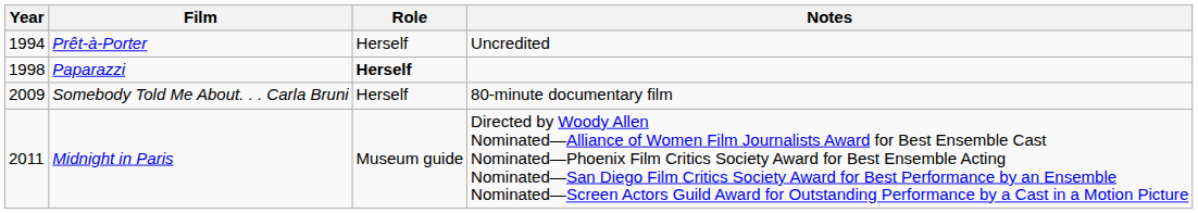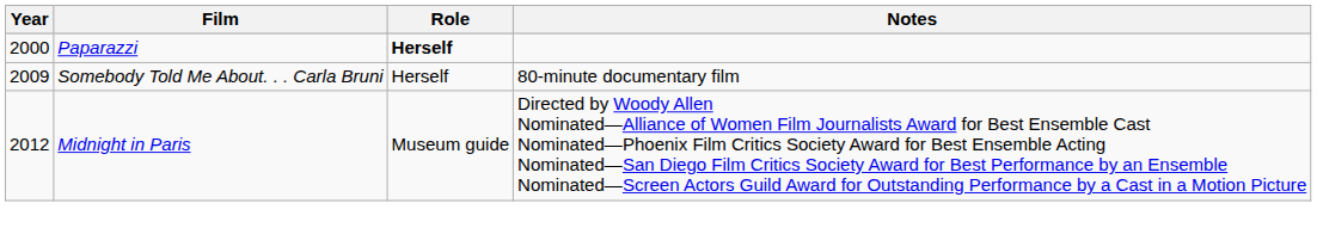- row: 1994 | Prêt-à-Porter | Herself | Uncredited
Paparazzi | Year: 1998 -> 2000
Midnight in Paris | Year: 2011 -> 2012
